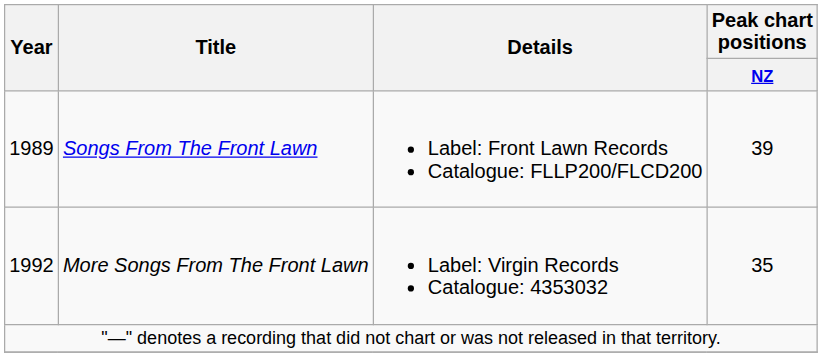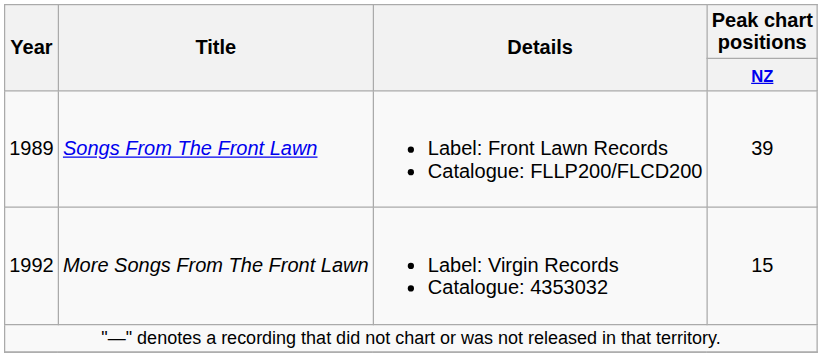More Songs From The Front Lawn | Peak chart positions / NZ: 35 -> 15
